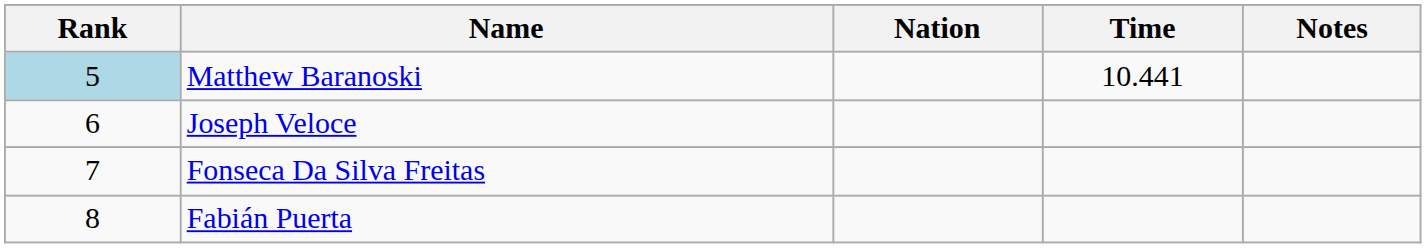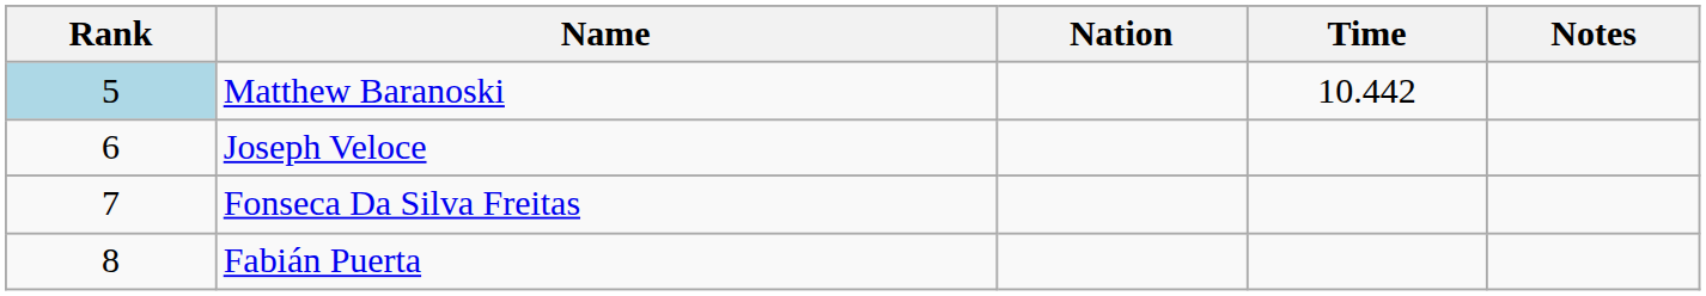Matthew Baranoski | Time: 10.441 -> 10.442
